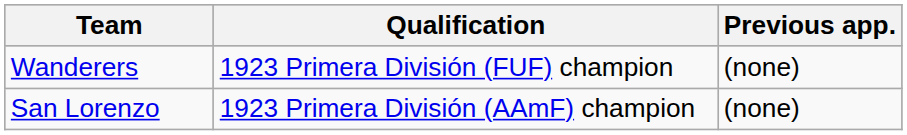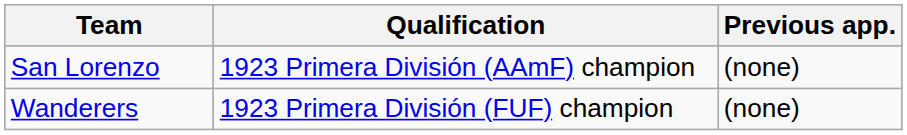rows swapped: San Lorenzo <-> Wanderers
